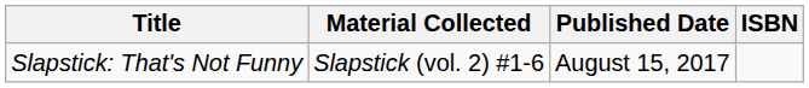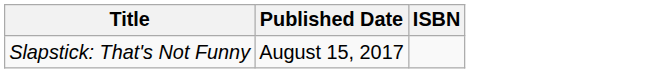- column: Material Collected | Slapstick (vol. 2) #1-6
